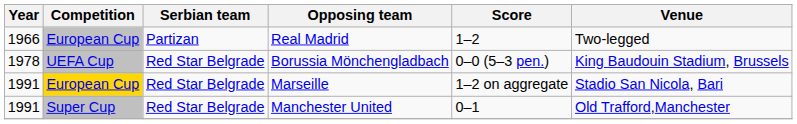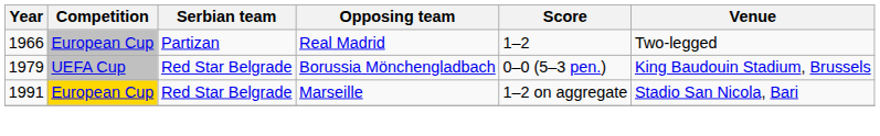Borussia Mönchengladbach | Year: 1978 -> 1979
- row: 1991 | Super Cup | Red Star Belgrade | Manchester United | 0–1 | Old Trafford,Manchester
